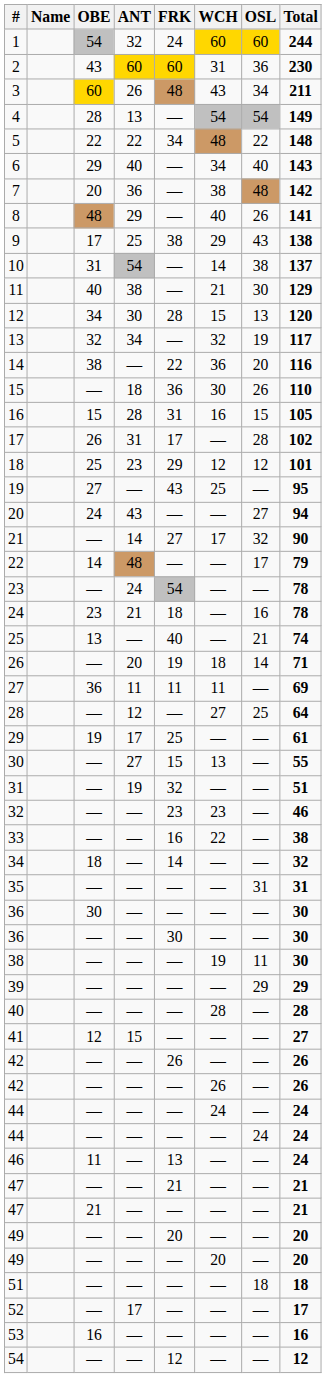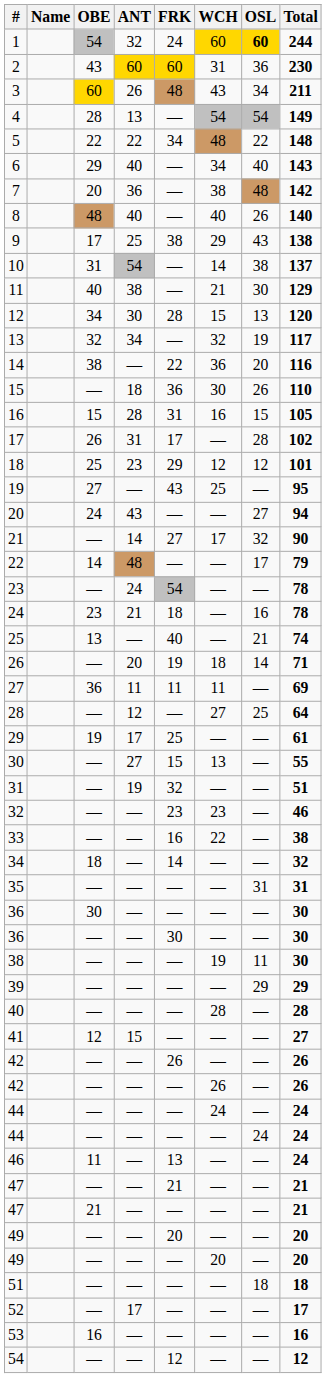1 | OSL: normal -> bold
8 | ANT: 29 -> 40
8 | Total: 141 -> 140
